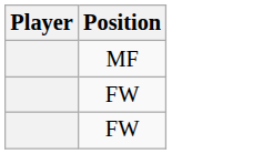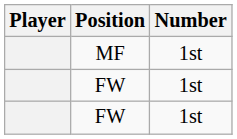+ column: Number | 1st | 1st | 1st
